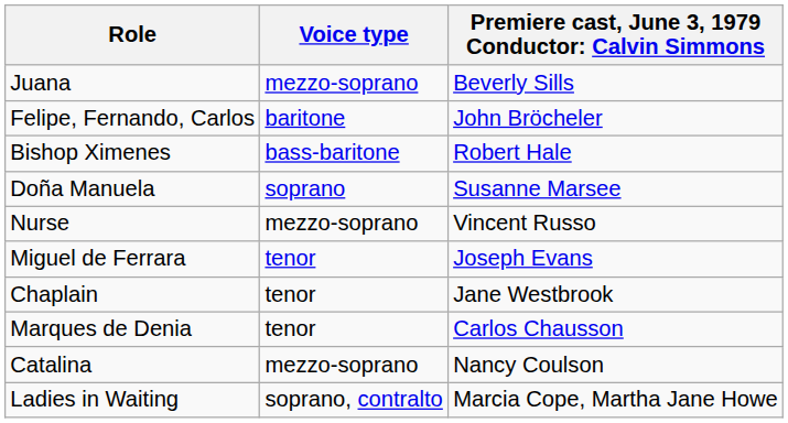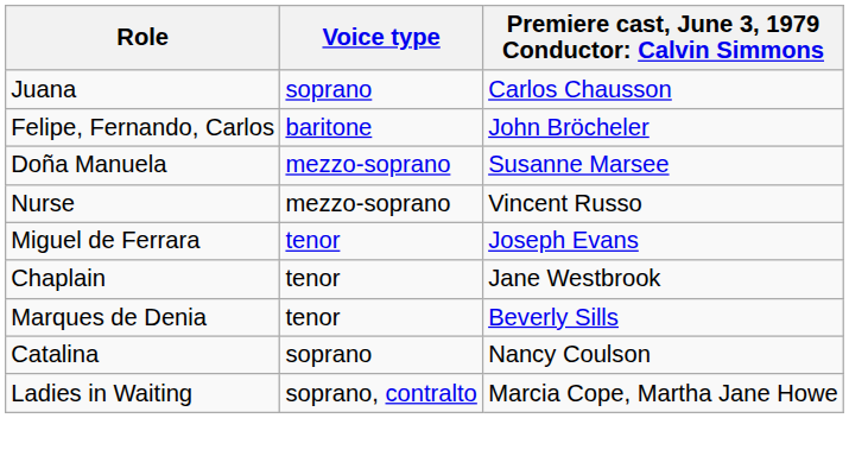Juana | Voice type: mezzo-soprano -> soprano
Juana | column 3: Beverly Sills -> Carlos Chausson
- row: Bishop Ximenes | bass-baritone | Robert Hale
Doña Manuela | Voice type: soprano -> mezzo-soprano
Marques de Denia | column 3: Carlos Chausson -> Beverly Sills
Catalina | Voice type: mezzo-soprano -> soprano
